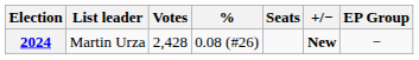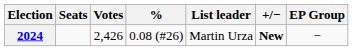columns swapped: List leader <-> Seats
2024 | Votes: 2,428 -> 2,426
